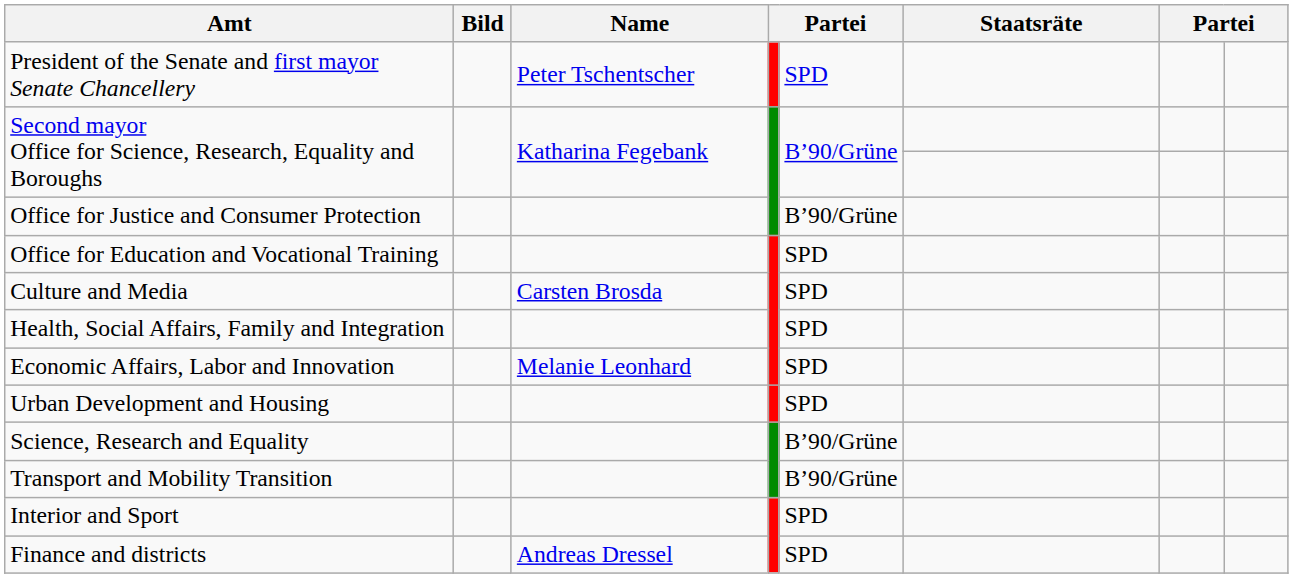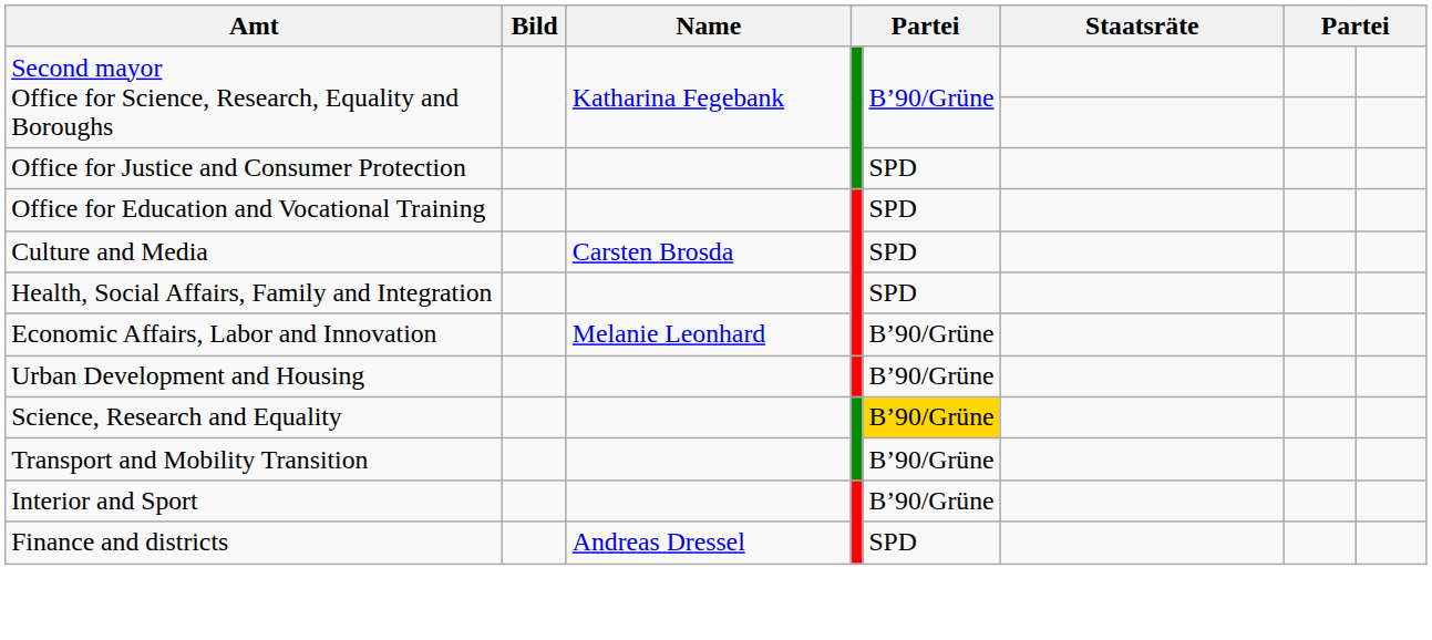- row: President of the Senate and first mayor Senate Chancellery | Peter Tschentscher | SPD
Office for Justice and Consumer Protection | column 5: B’90/Grüne -> SPD
Economic Affairs, Labor and Innovation | column 5: SPD -> B’90/Grüne
Urban Development and Housing | column 5: SPD -> B’90/Grüne
Science, Research and Equality | column 5: no background -> gold background
Interior and Sport | column 5: SPD -> B’90/Grüne
